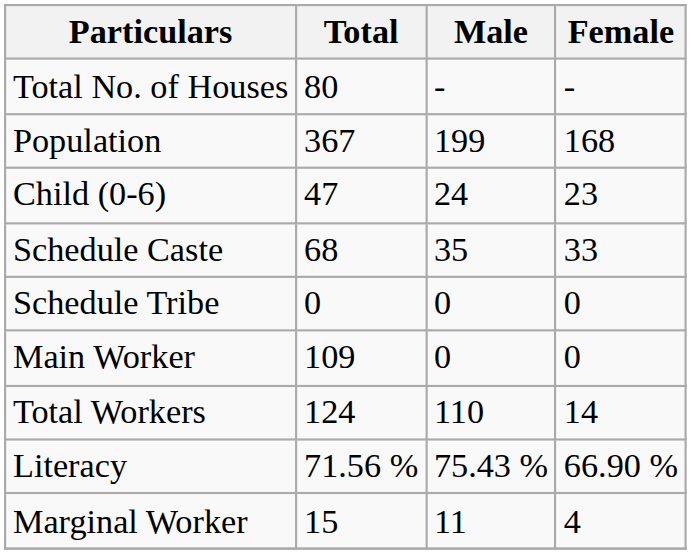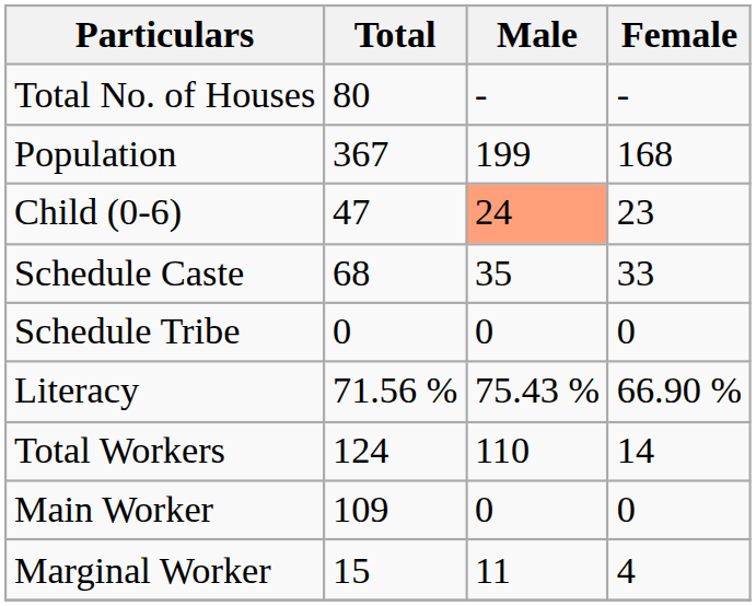Child (0-6) | Male: no background -> lightsalmon background
rows swapped: Literacy <-> Main Worker
